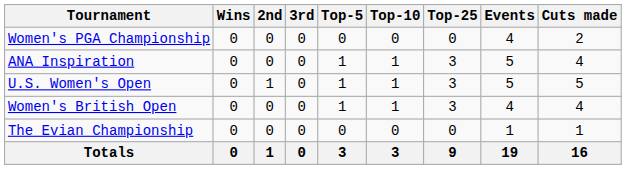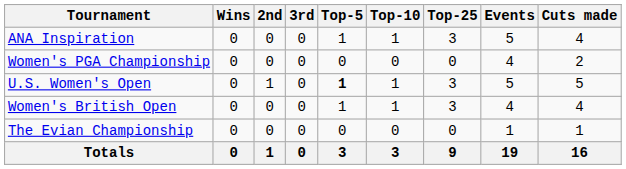rows swapped: ANA Inspiration <-> Women's PGA Championship
U.S. Women's Open | Top-5: normal -> bold
